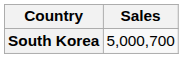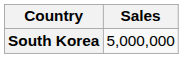South Korea | Sales: 5,000,700 -> 5,000,000
